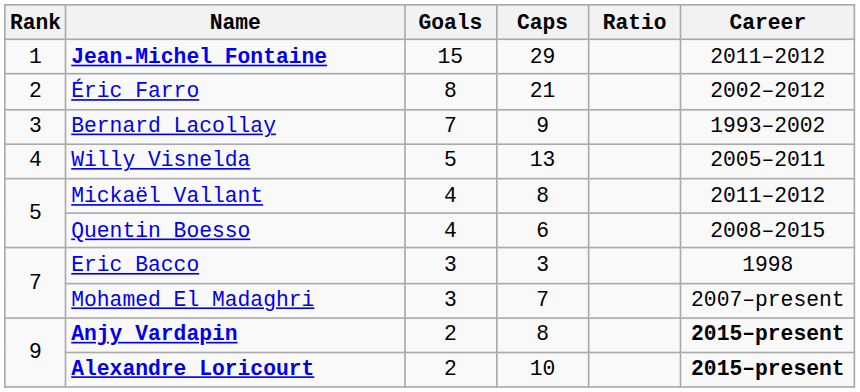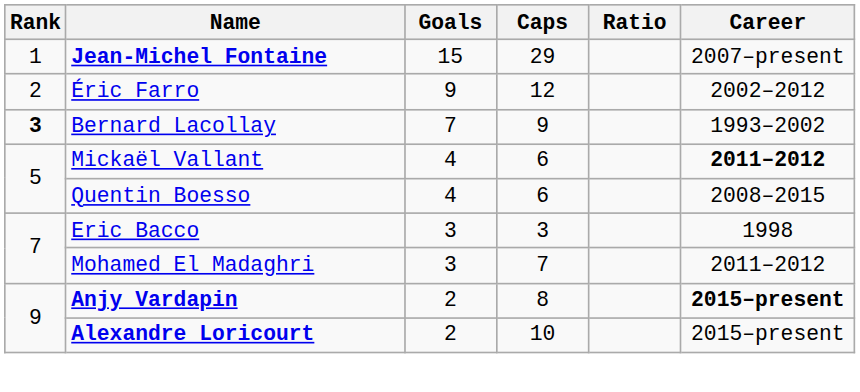Jean-Michel Fontaine | Career: 2011–2012 -> 2007–present
Éric Farro | Goals: 8 -> 9
Éric Farro | Caps: 21 -> 12
Bernard Lacollay | Rank: normal -> bold
- row: 4 | Willy Visnelda | 5 | 13 | 2005–2011
Mickaël Vallant | Caps: 8 -> 6
Mickaël Vallant | Career: normal -> bold
Mohamed El Madaghri | Career: 2007–present -> 2011–2012
Alexandre Loricourt | Career: bold -> normal
